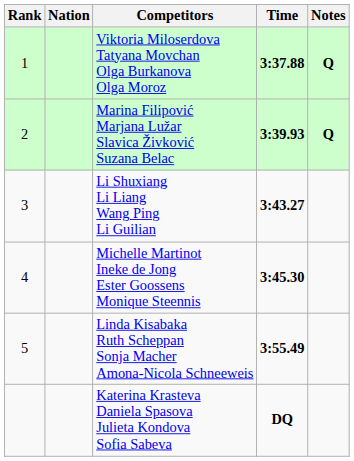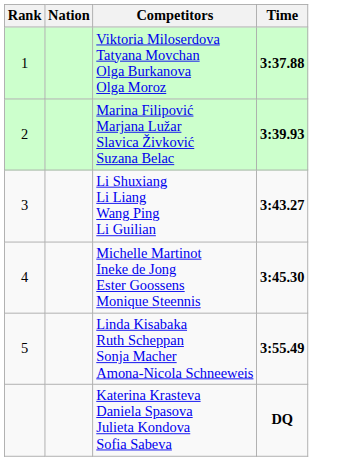- column: Notes | Q | Q
